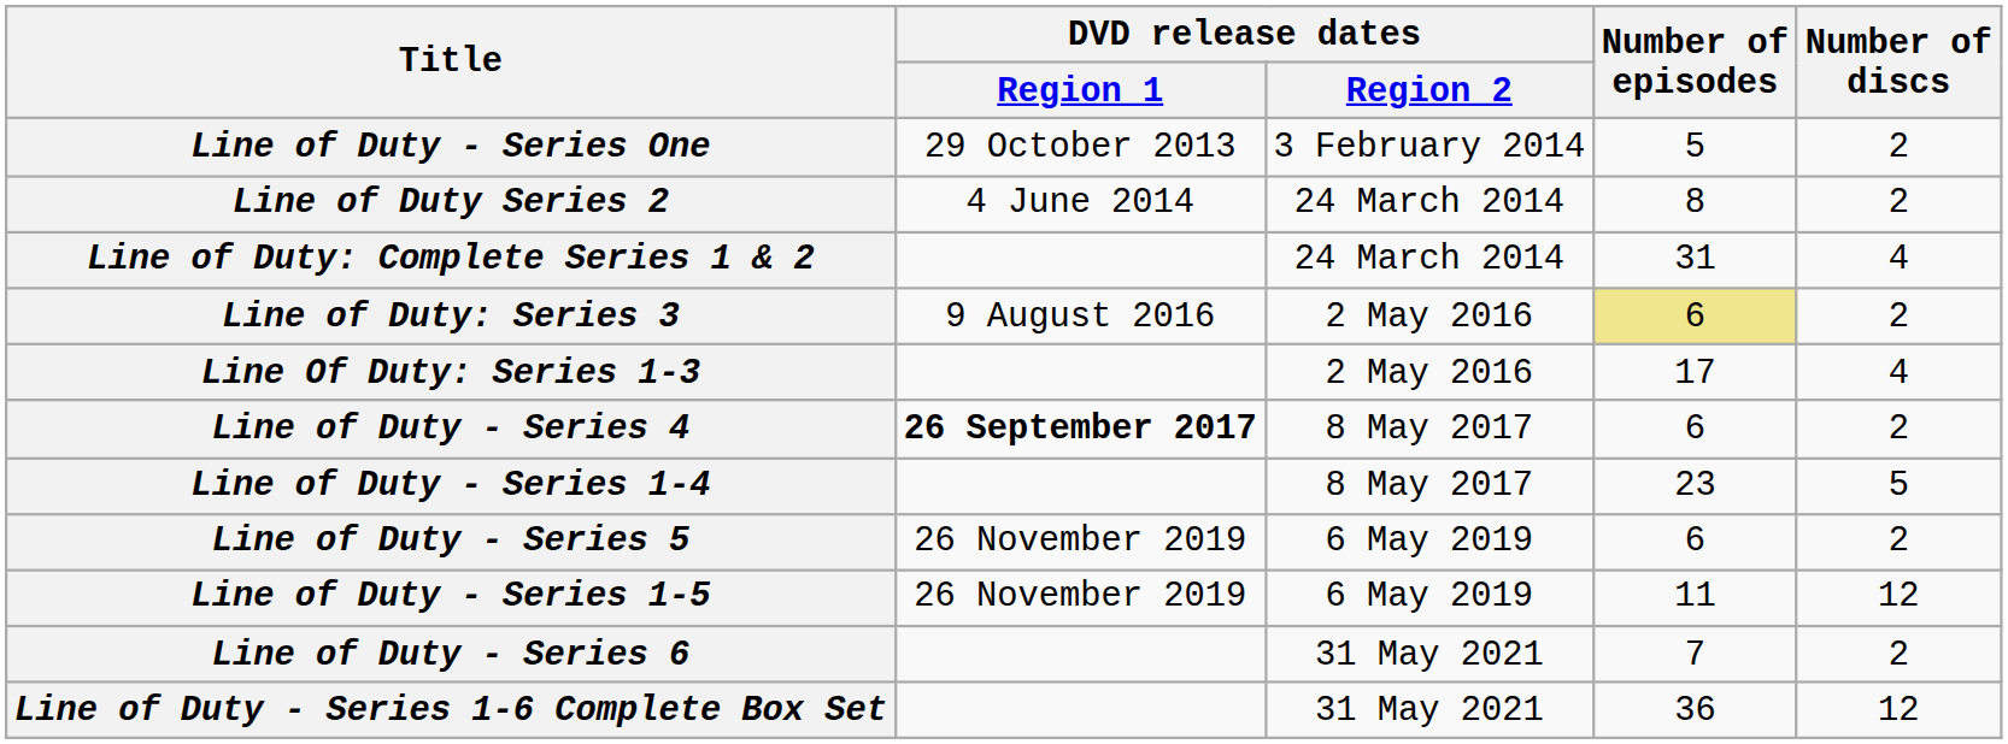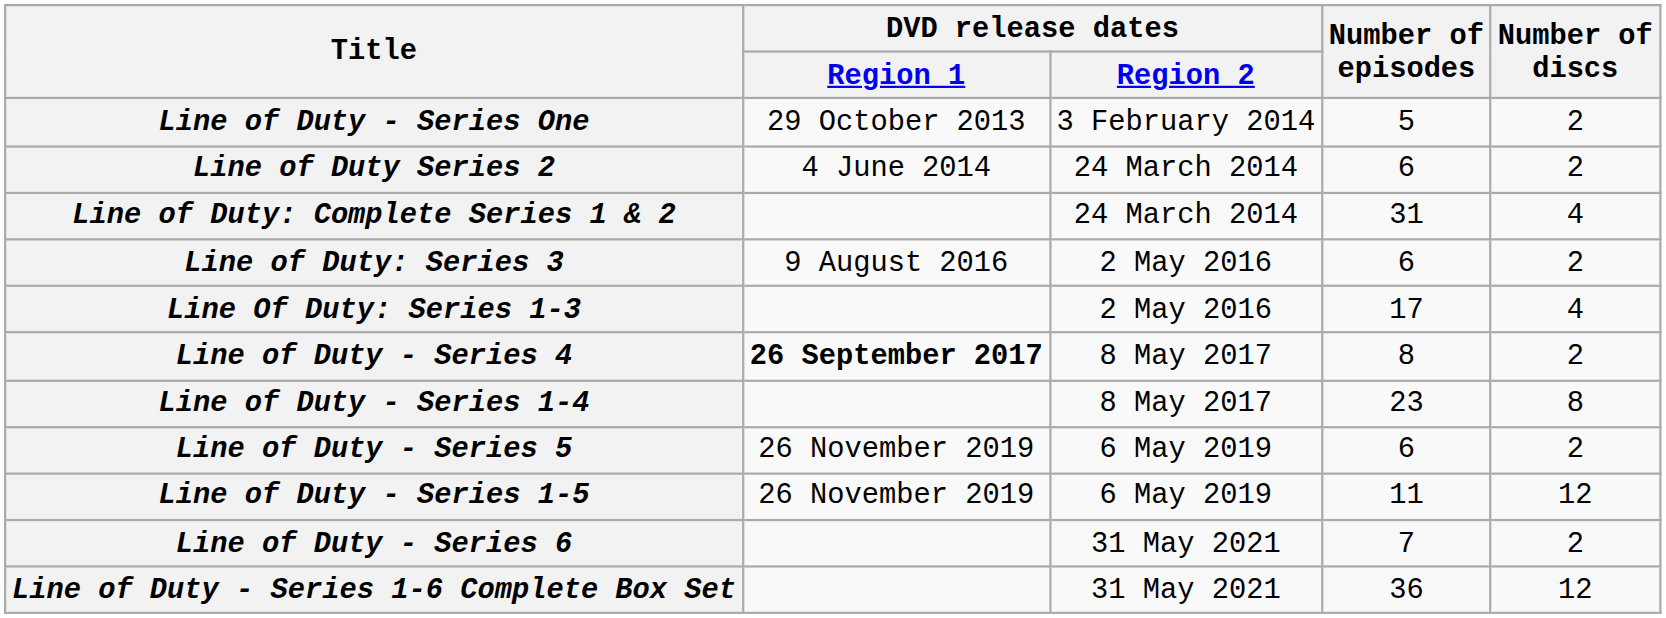Line of Duty Series 2 | Number of episodes: 8 -> 6
Line of Duty: Series 3 | Number of episodes: khaki background -> no background
Line of Duty - Series 4 | Number of episodes: 6 -> 8
Line of Duty - Series 1-4 | Number of discs: 5 -> 8
